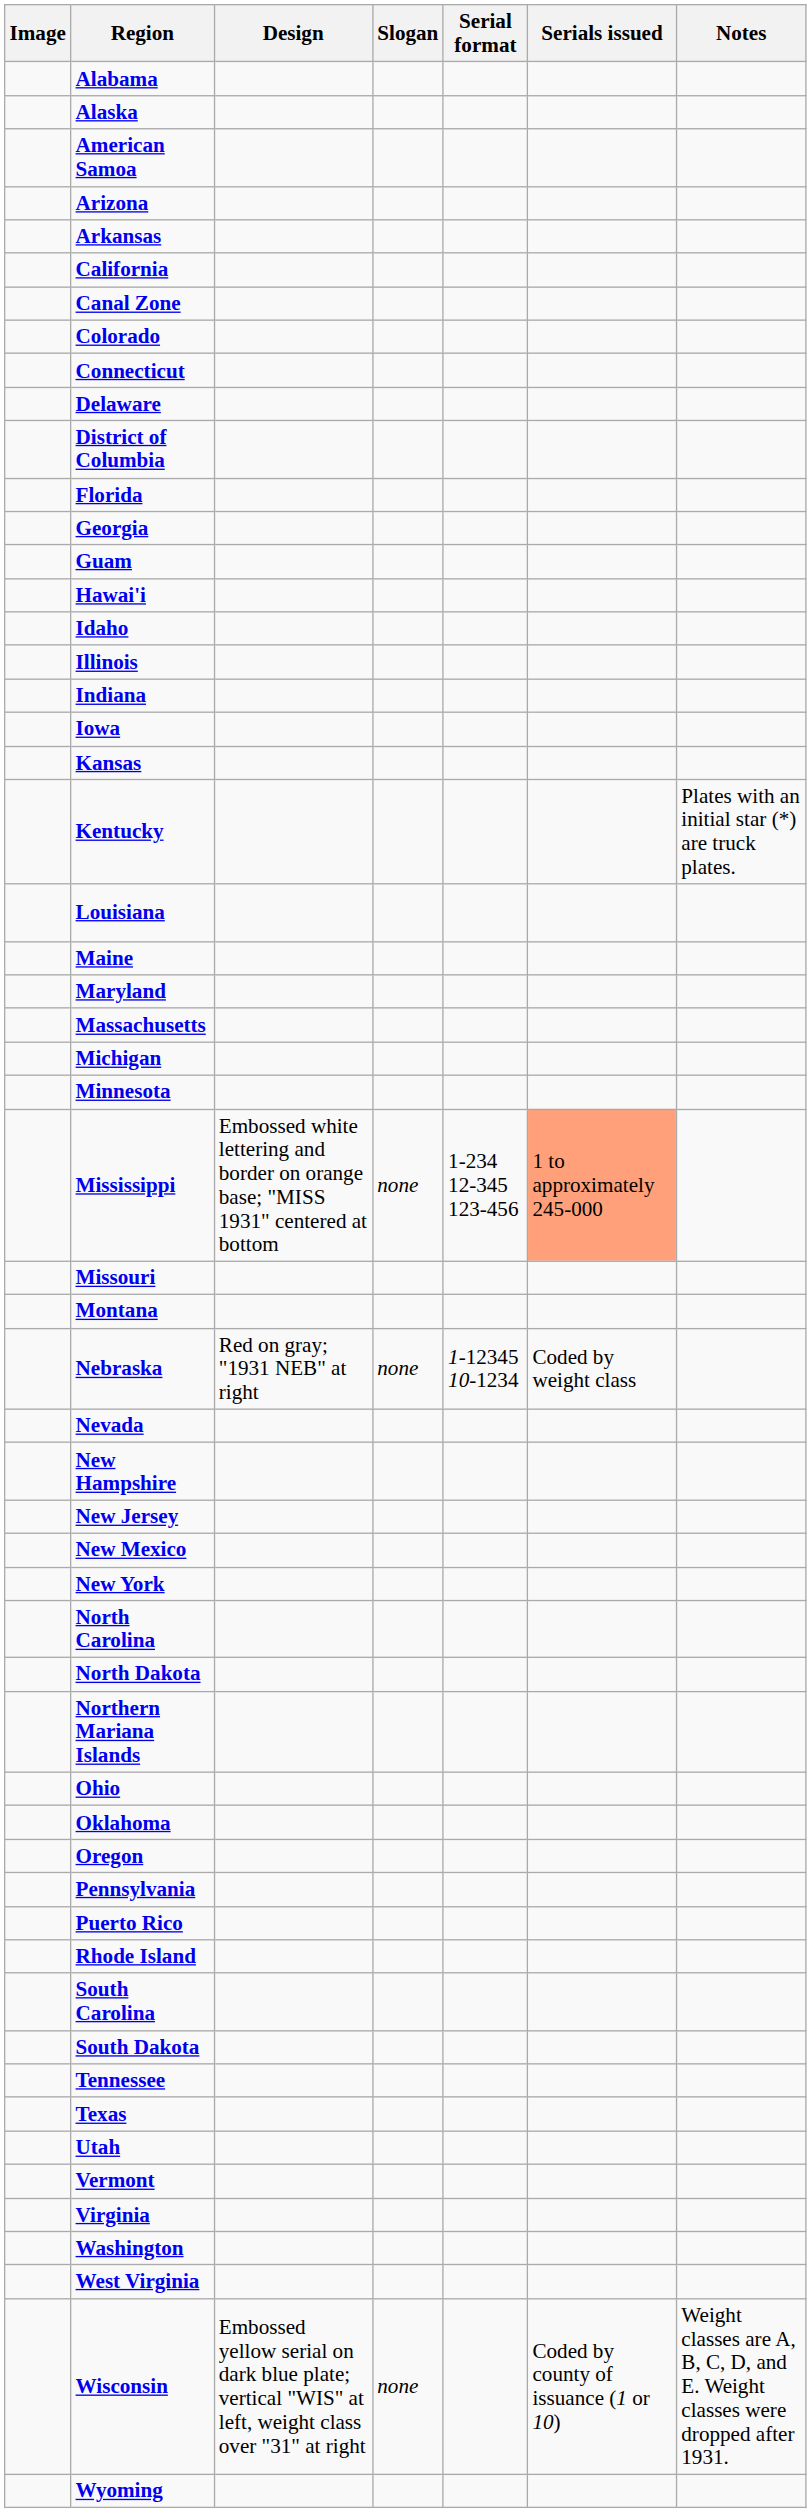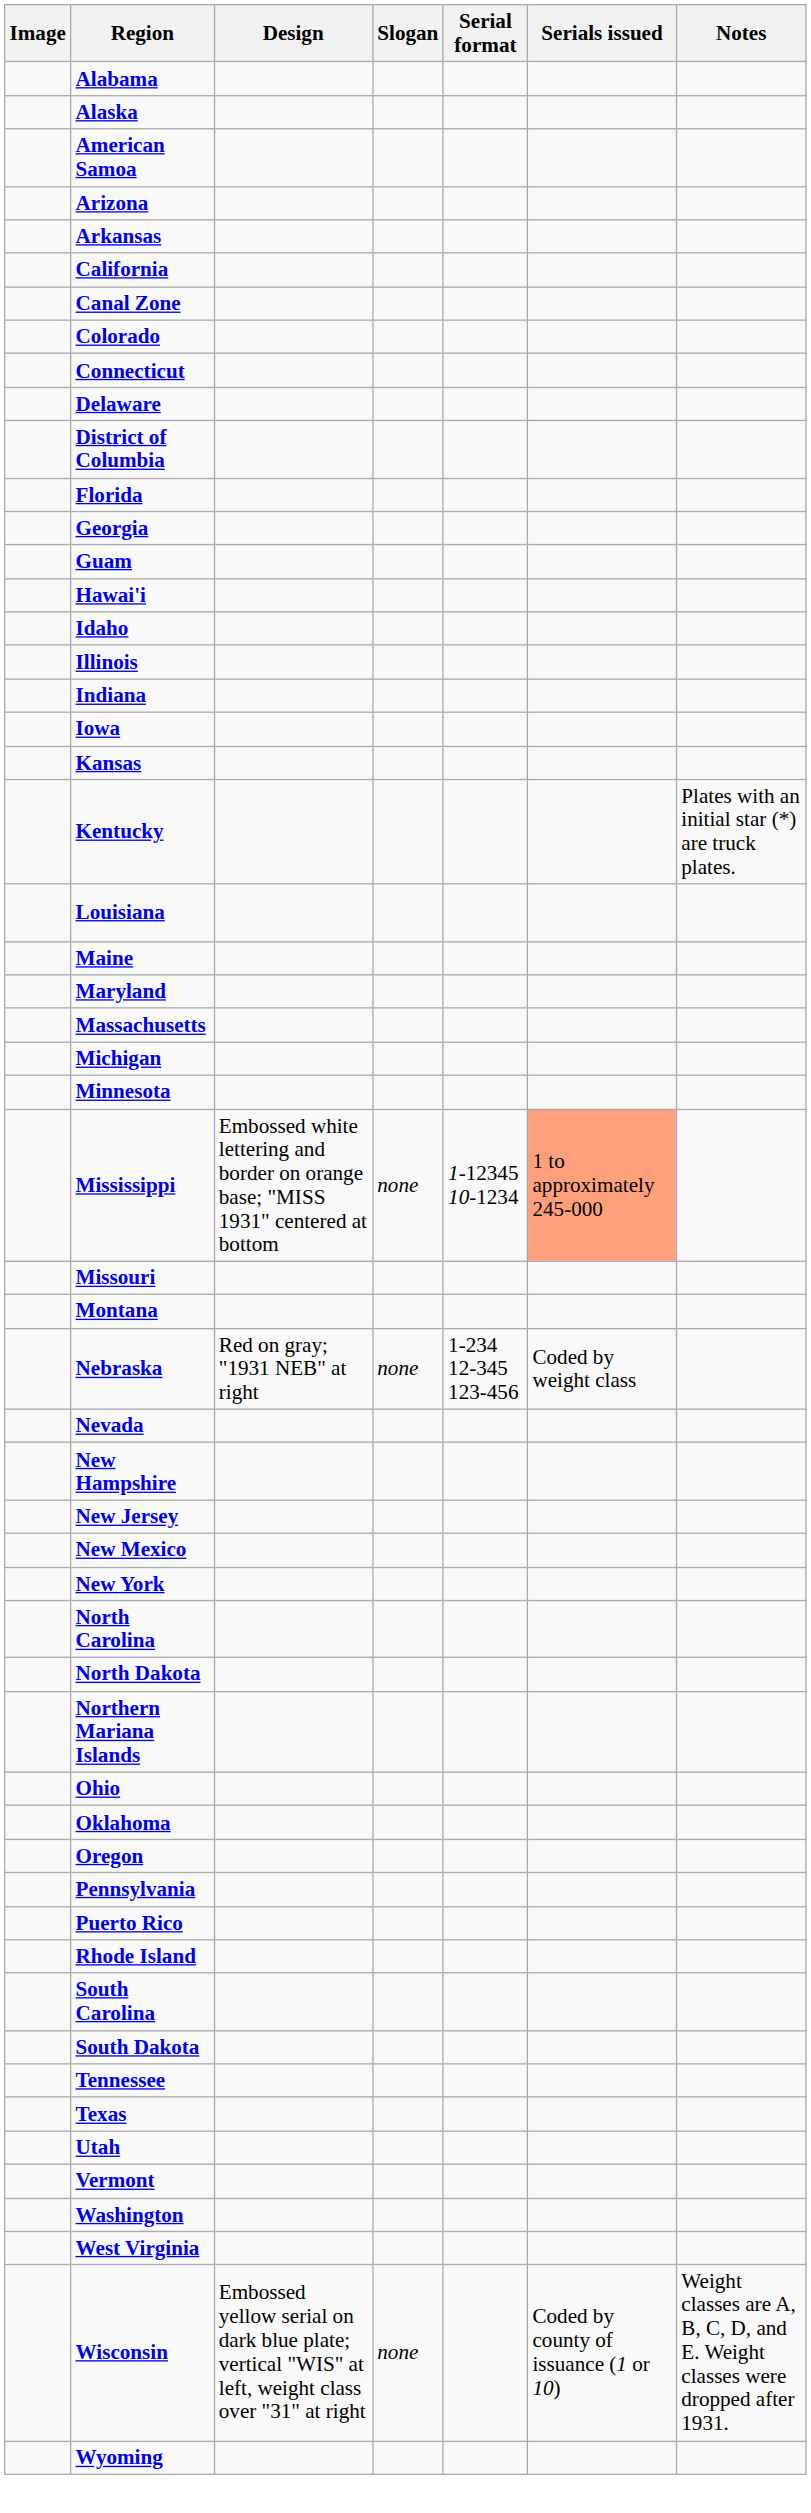Mississippi | Serial format: 1-234 12-345 123-456 -> 1-12345 10-1234
Nebraska | Serial format: 1-12345 10-1234 -> 1-234 12-345 123-456
- row: Virginia
